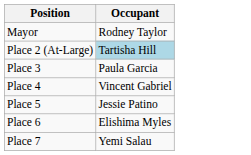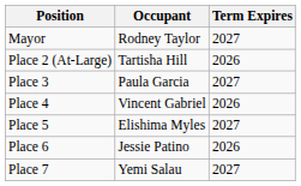+ column: Term Expires | 2027 | 2026 | 2027 | 2026 | 2027 | 2026 | 2027
Place 2 (At-Large) | Occupant: lightblue background -> no background
Place 5 | Occupant: Jessie Patino -> Elishima Myles
Place 6 | Occupant: Elishima Myles -> Jessie Patino
